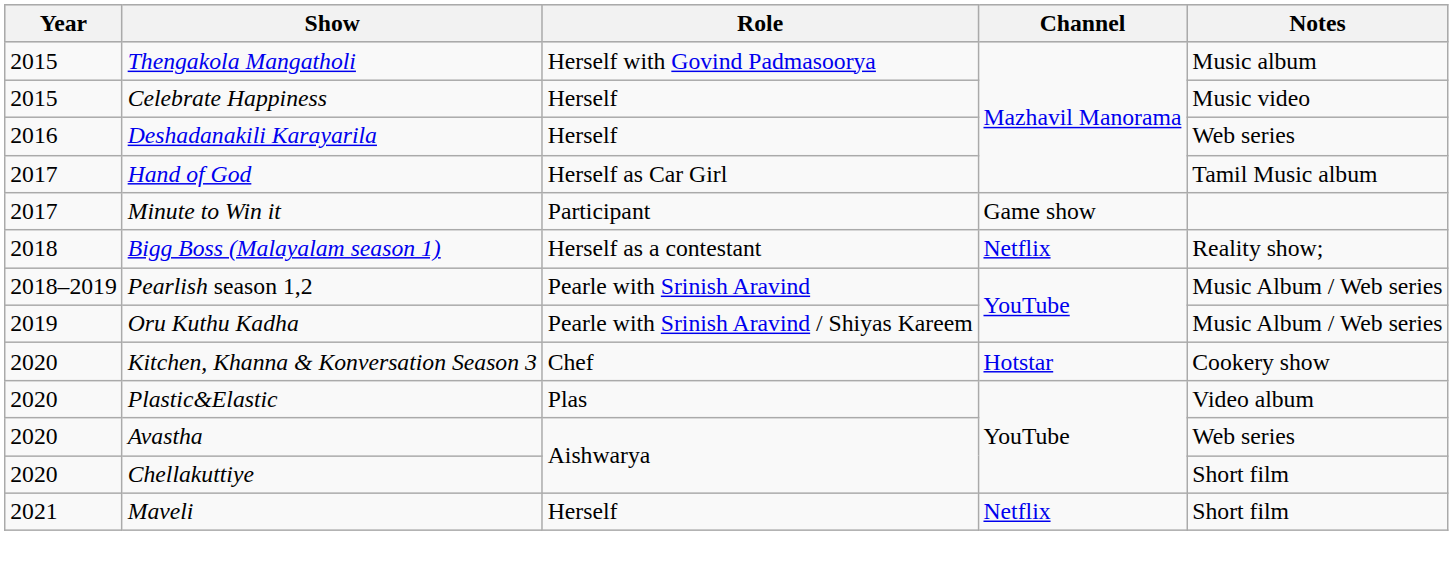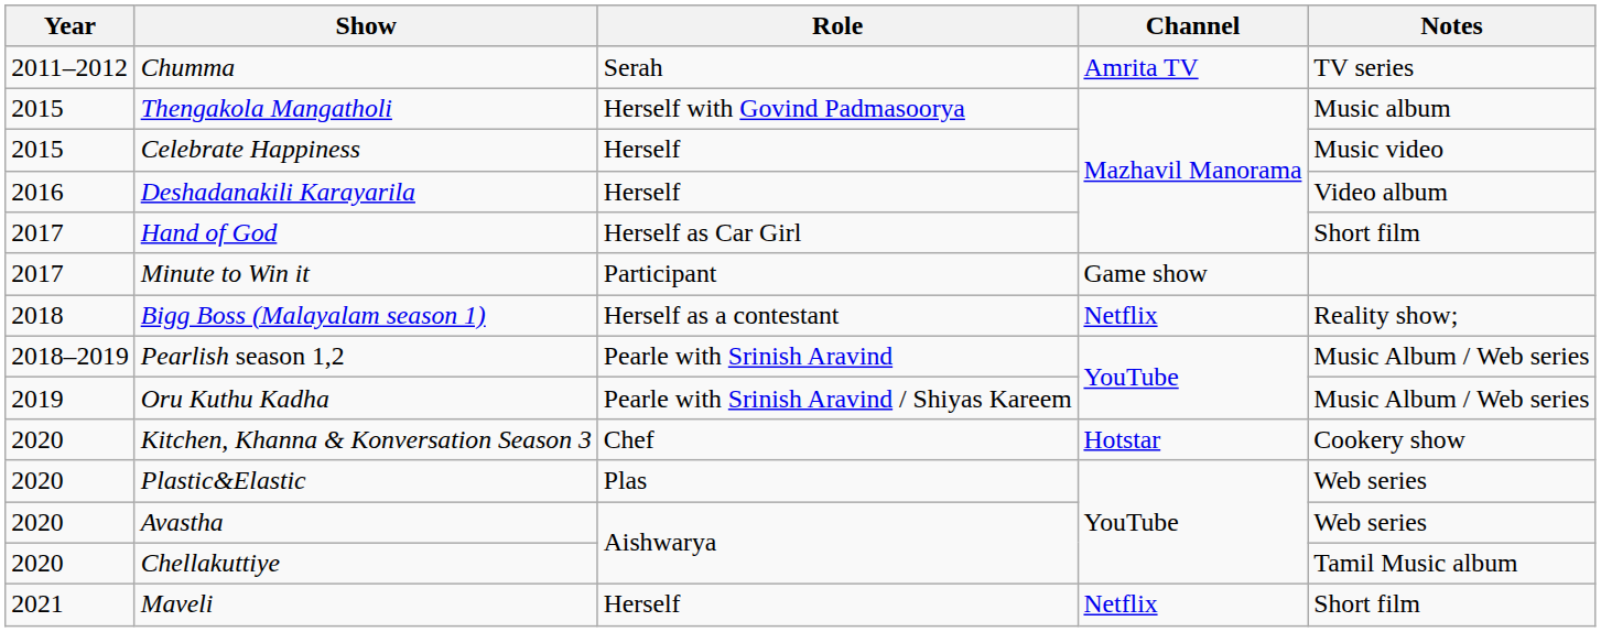+ row: 2011–2012 | Chumma | Serah | Amrita TV | TV series
Deshadanakili Karayarila | Notes: Web series -> Video album
Hand of God | Notes: Tamil Music album -> Short film
Plastic&Elastic | Notes: Video album -> Web series
Chellakuttiye | Notes: Short film -> Tamil Music album
